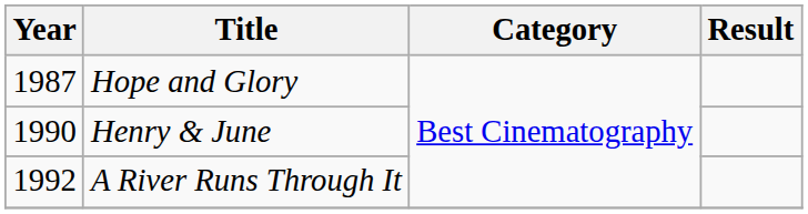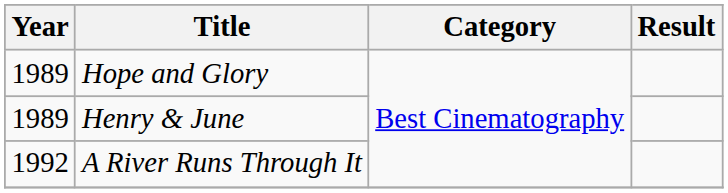Hope and Glory | Year: 1987 -> 1989
Henry & June | Year: 1990 -> 1989
